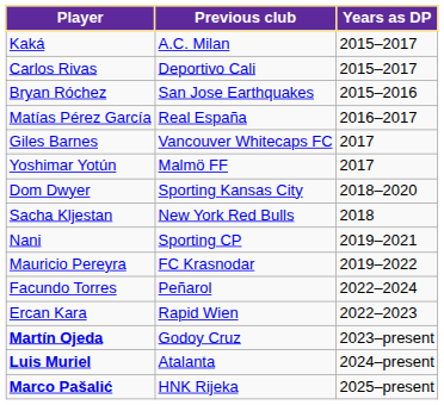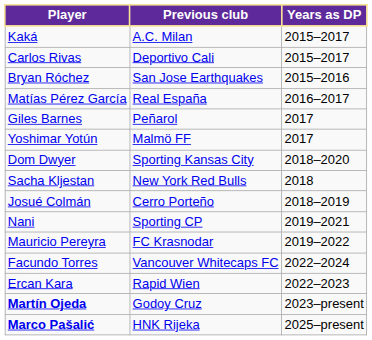Giles Barnes | Previous club: Vancouver Whitecaps FC -> Peñarol
+ row: Josué Colmán | Cerro Porteño | 2018–2019
Facundo Torres | Previous club: Peñarol -> Vancouver Whitecaps FC
- row: Luis Muriel | Atalanta | 2024–present
